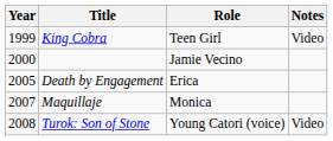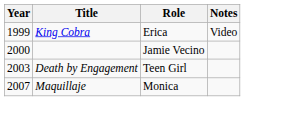King Cobra | Role: Teen Girl -> Erica
Death by Engagement | Year: 2005 -> 2003
Death by Engagement | Role: Erica -> Teen Girl
- row: 2008 | Turok: Son of Stone | Young Catori (voice) | Video
